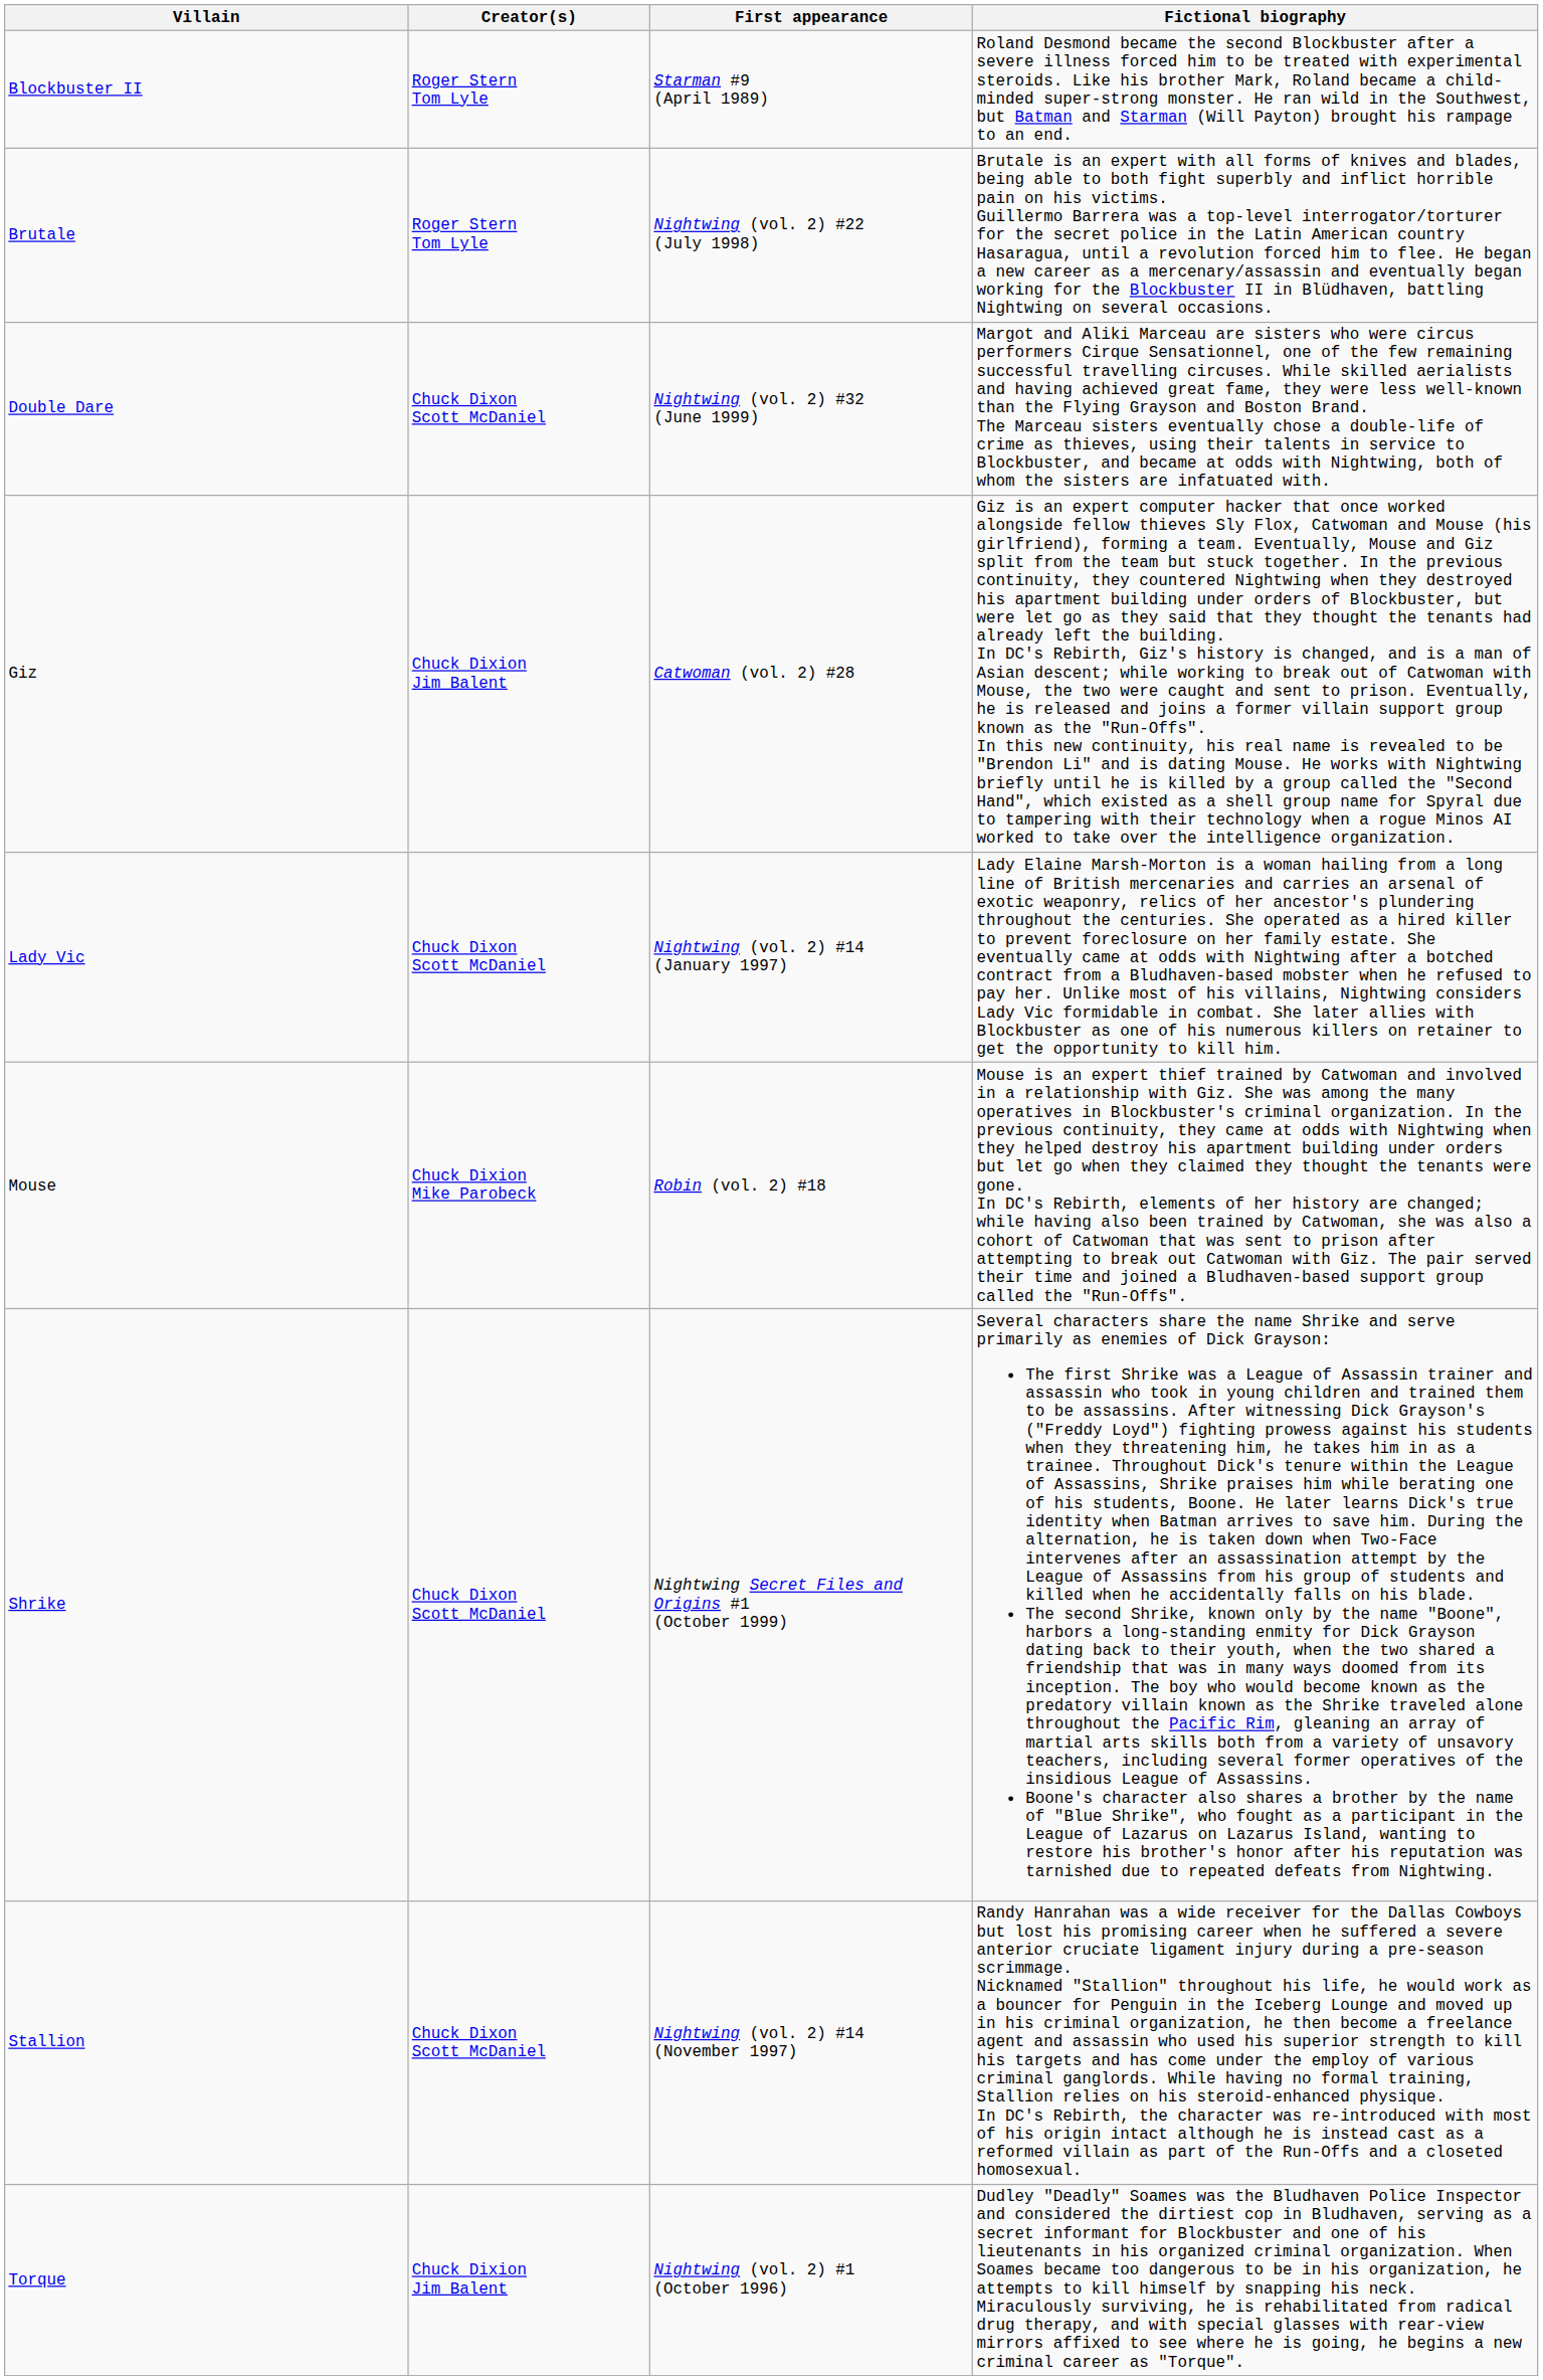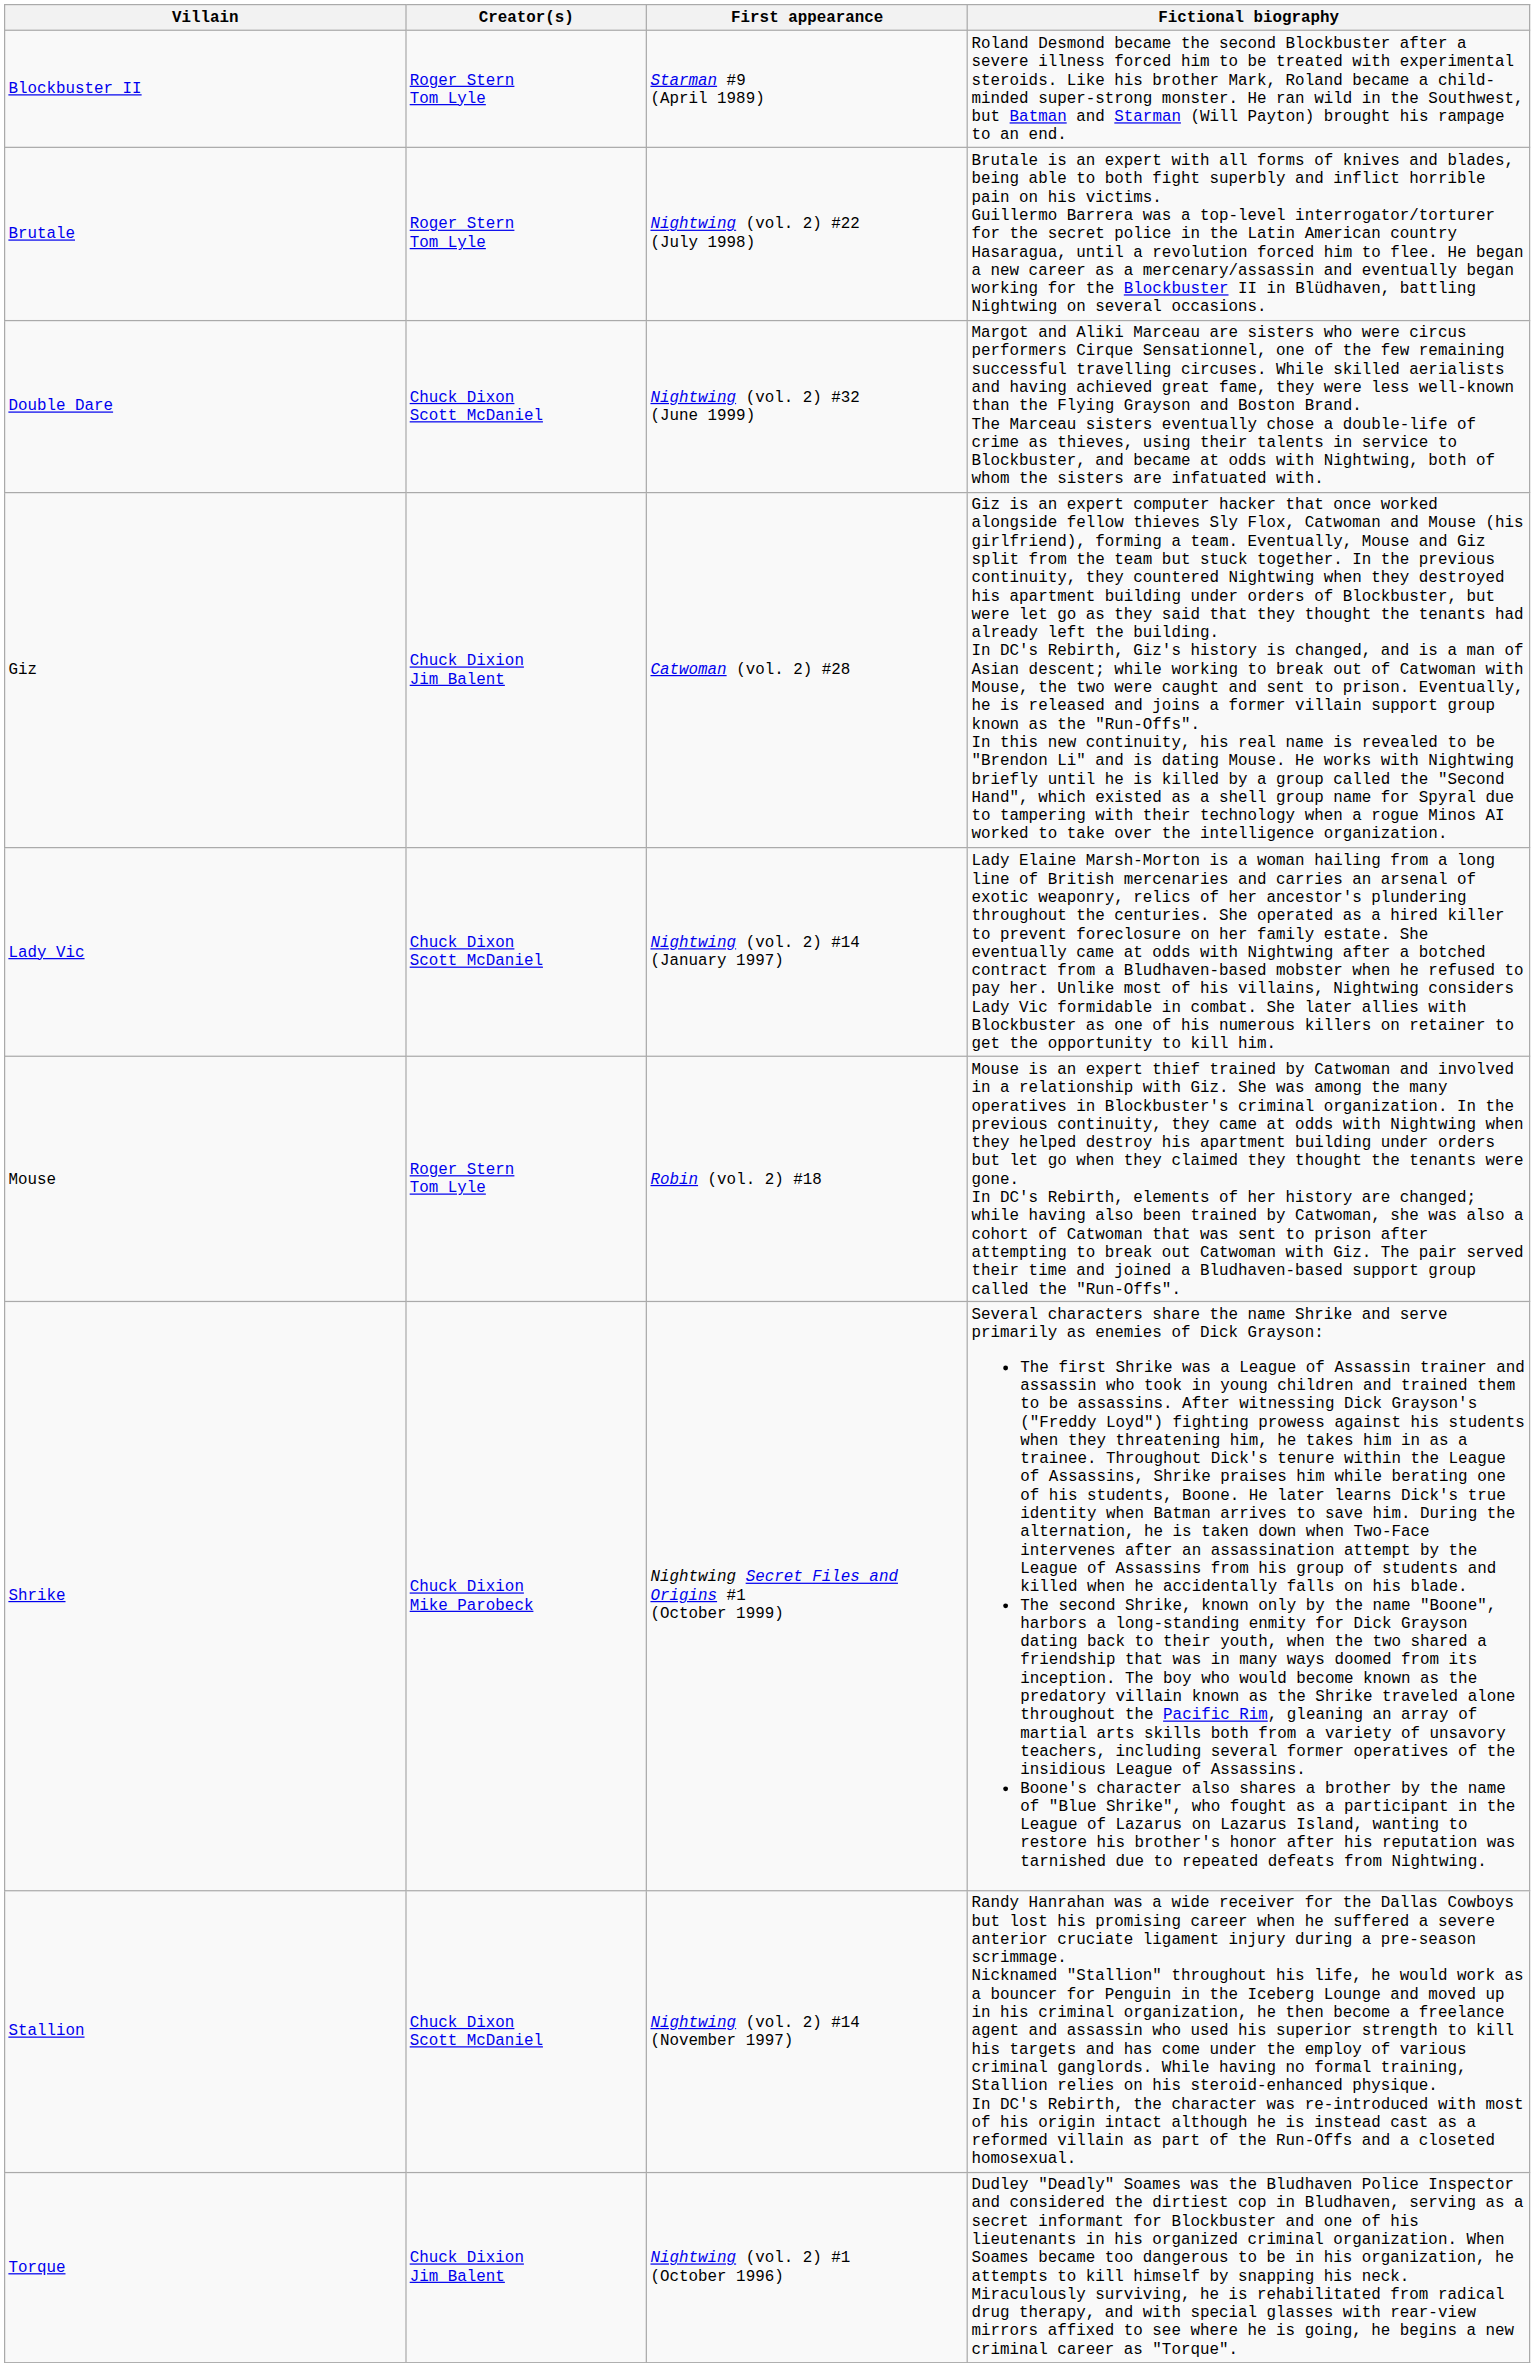Mouse | Creator(s): Chuck Dixion Mike Parobeck -> Roger Stern Tom Lyle
Shrike | Creator(s): Chuck Dixon Scott McDaniel -> Chuck Dixion Mike Parobeck
